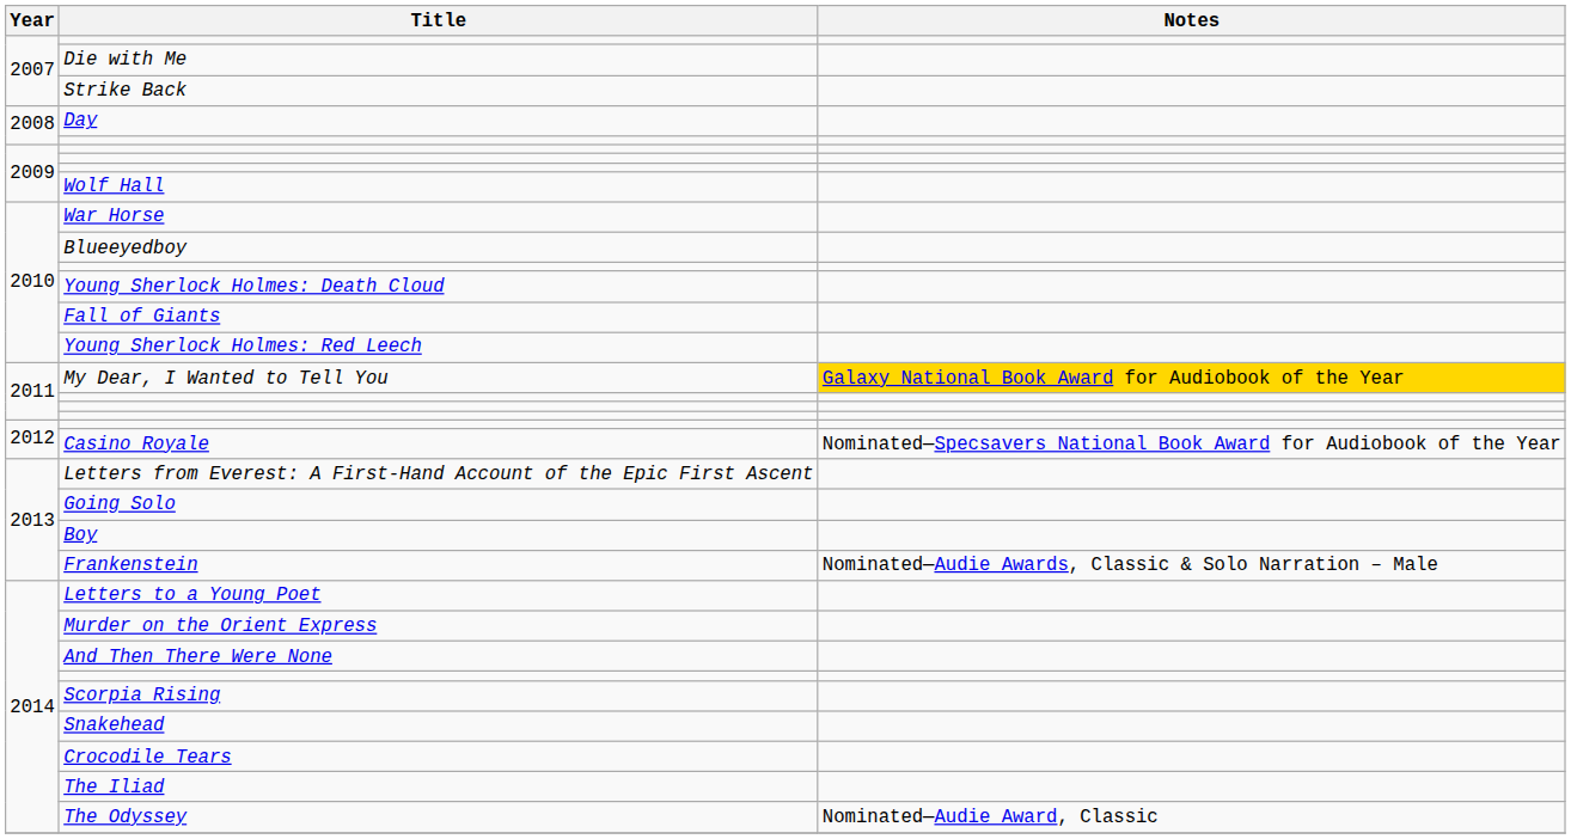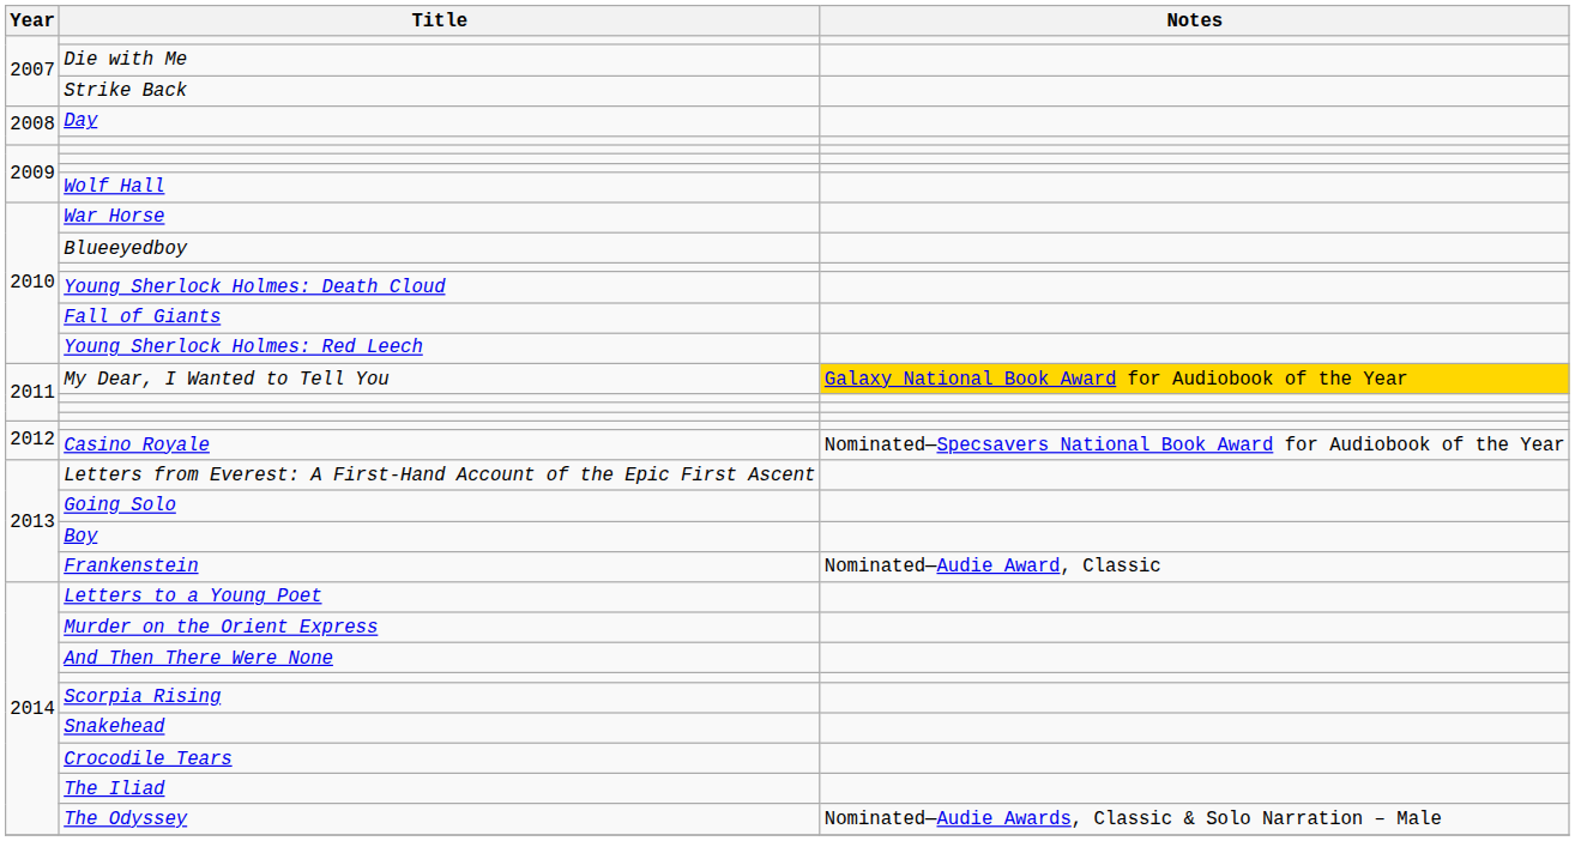Frankenstein | Notes: Nominated—Audie Awards, Classic & Solo Narration – Male -> Nominated—Audie Award, Classic
The Odyssey | Notes: Nominated—Audie Award, Classic -> Nominated—Audie Awards, Classic & Solo Narration – Male
